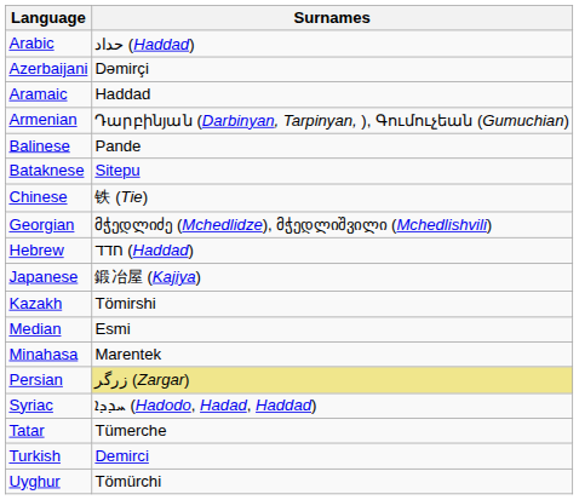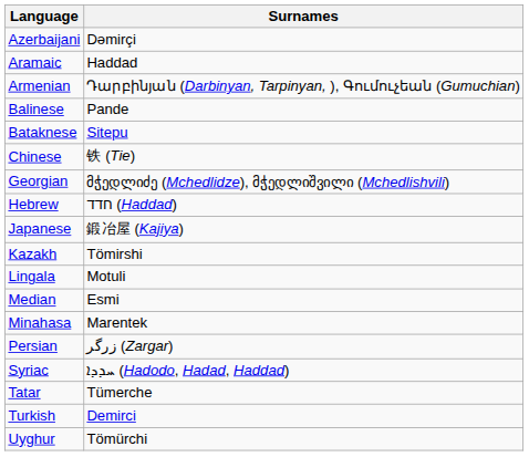- row: Arabic | حداد (Haddad)
+ row: Lingala | Motuli
Persian | Surnames: khaki background -> no background
